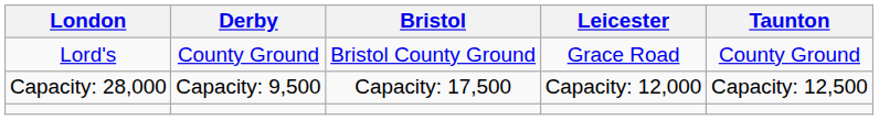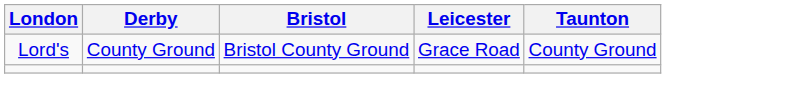- row: Capacity: 28,000 | Capacity: 9,500 | Capacity: 17,500 | Capacity: 12,000 | Capacity: 12,500
